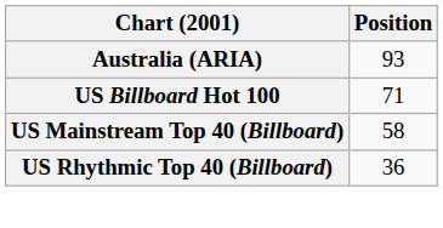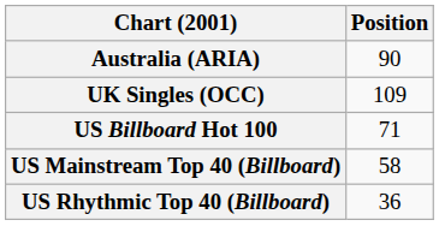Australia (ARIA) | Position: 93 -> 90
+ row: UK Singles (OCC) | 109
